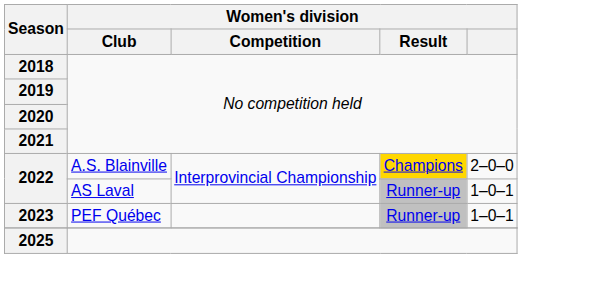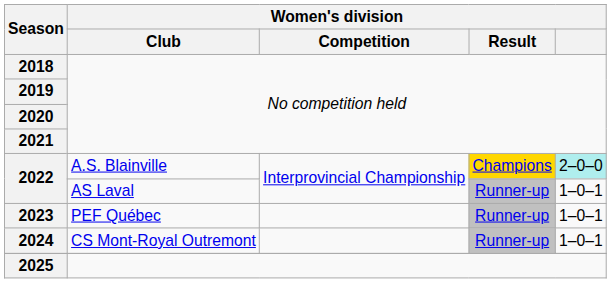A.S. Blainville | Women's division: no background -> paleturquoise background
+ row: 2024 | CS Mont-Royal Outremont | Runner-up | 1–0–1
